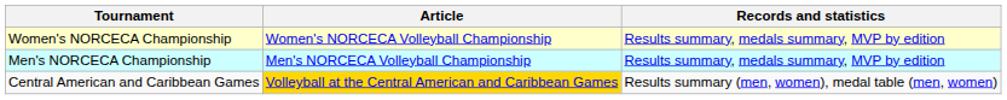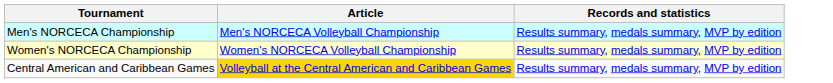rows swapped: Men's NORCECA Championship <-> Women's NORCECA Championship
Central American and Caribbean Games | Records and statistics: Results summary (men, women), medal table (men, women) -> Results summary, medals summary, MVP by edition
